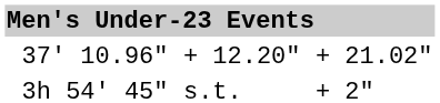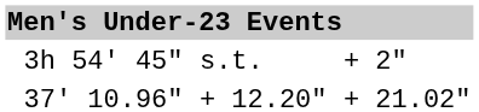rows swapped: 3h 54' 45" <-> 37' 10.96"
